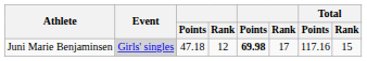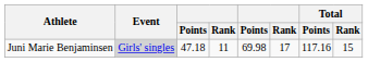Juni Marie Benjaminsen | column 4: 12 -> 11
Juni Marie Benjaminsen | column 5: bold -> normal
